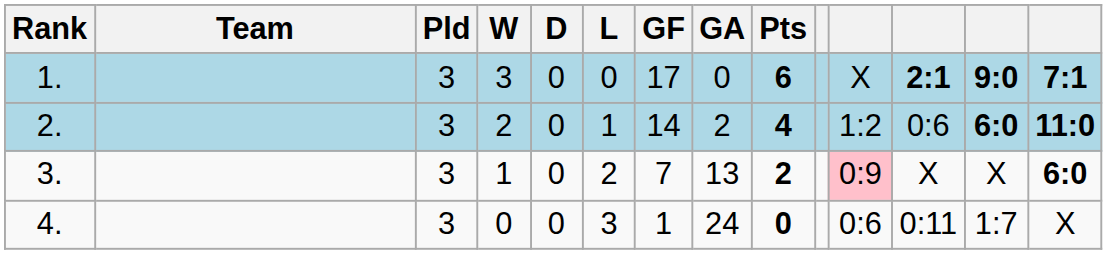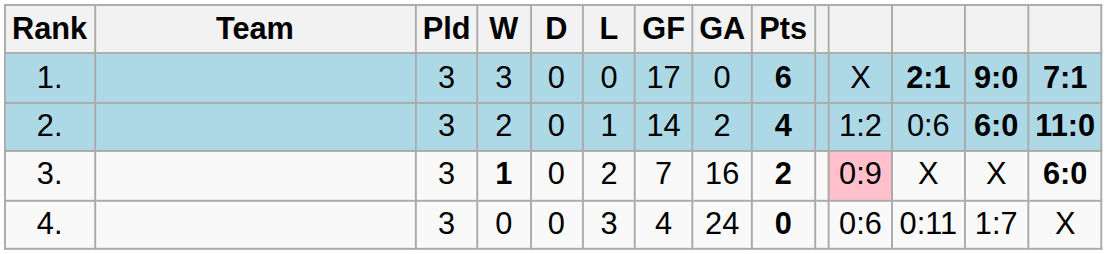3. | W: normal -> bold
3. | GA: 13 -> 16
4. | GF: 1 -> 4
